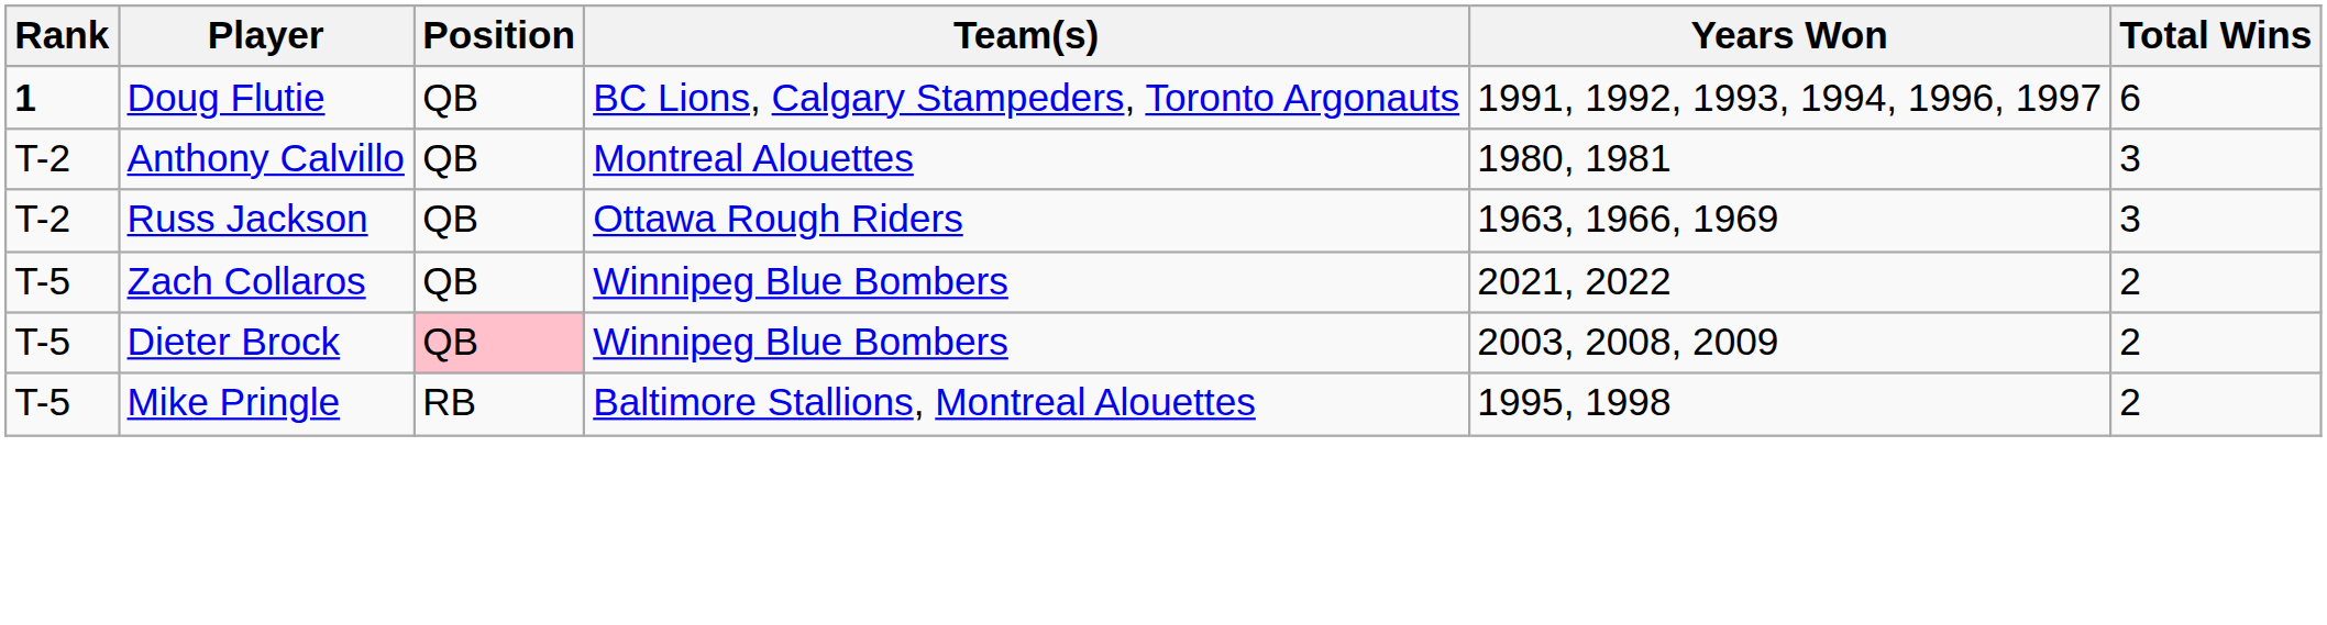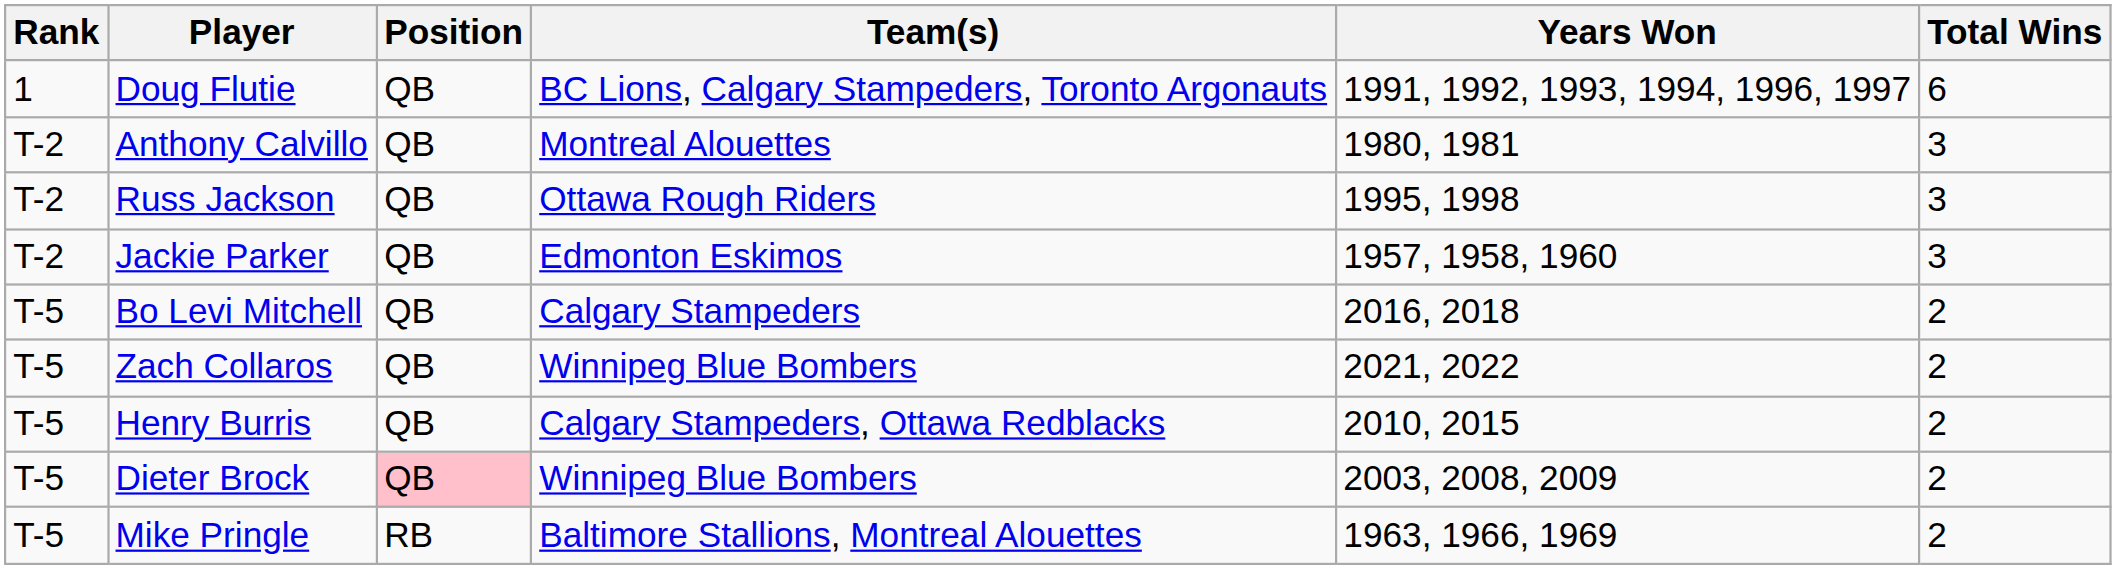Doug Flutie | Rank: bold -> normal
Russ Jackson | Years Won: 1963, 1966, 1969 -> 1995, 1998
+ row: T-2 | Jackie Parker | QB | Edmonton Eskimos | 1957, 1958, 1960 | 3
+ row: T-5 | Bo Levi Mitchell | QB | Calgary Stampeders | 2016, 2018 | 2
+ row: T-5 | Henry Burris | QB | Calgary Stampeders, Ottawa Redblacks | 2010, 2015 | 2
Mike Pringle | Years Won: 1995, 1998 -> 1963, 1966, 1969
